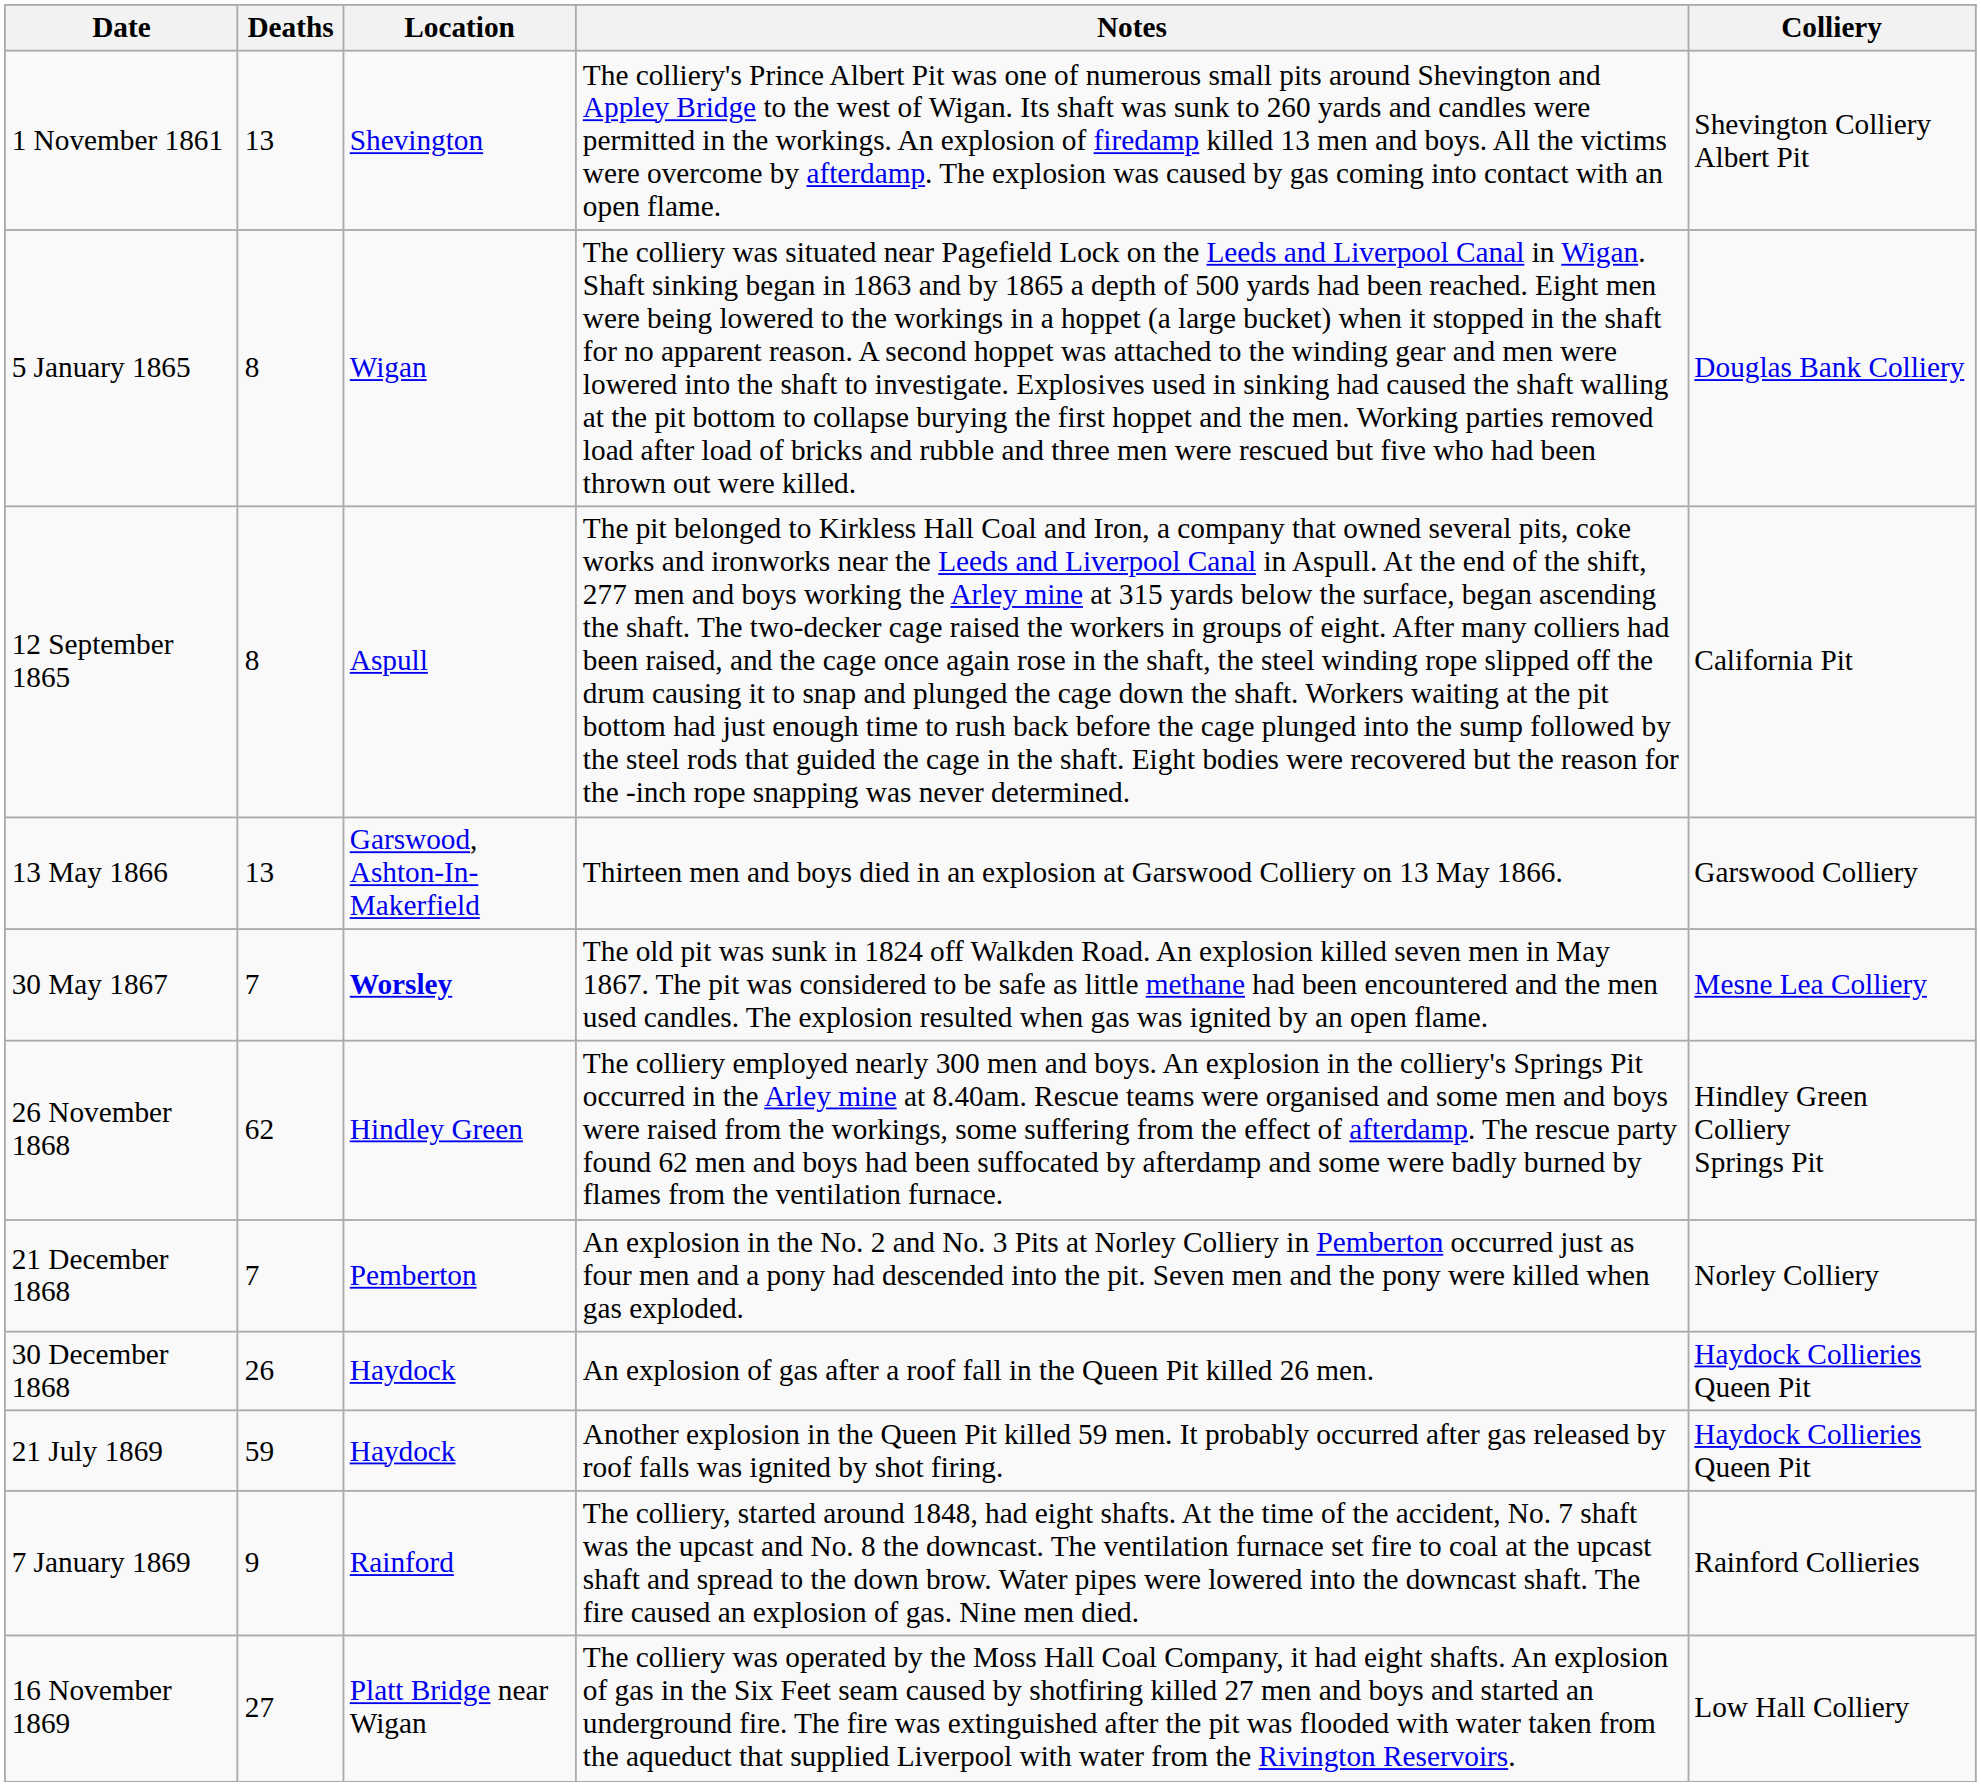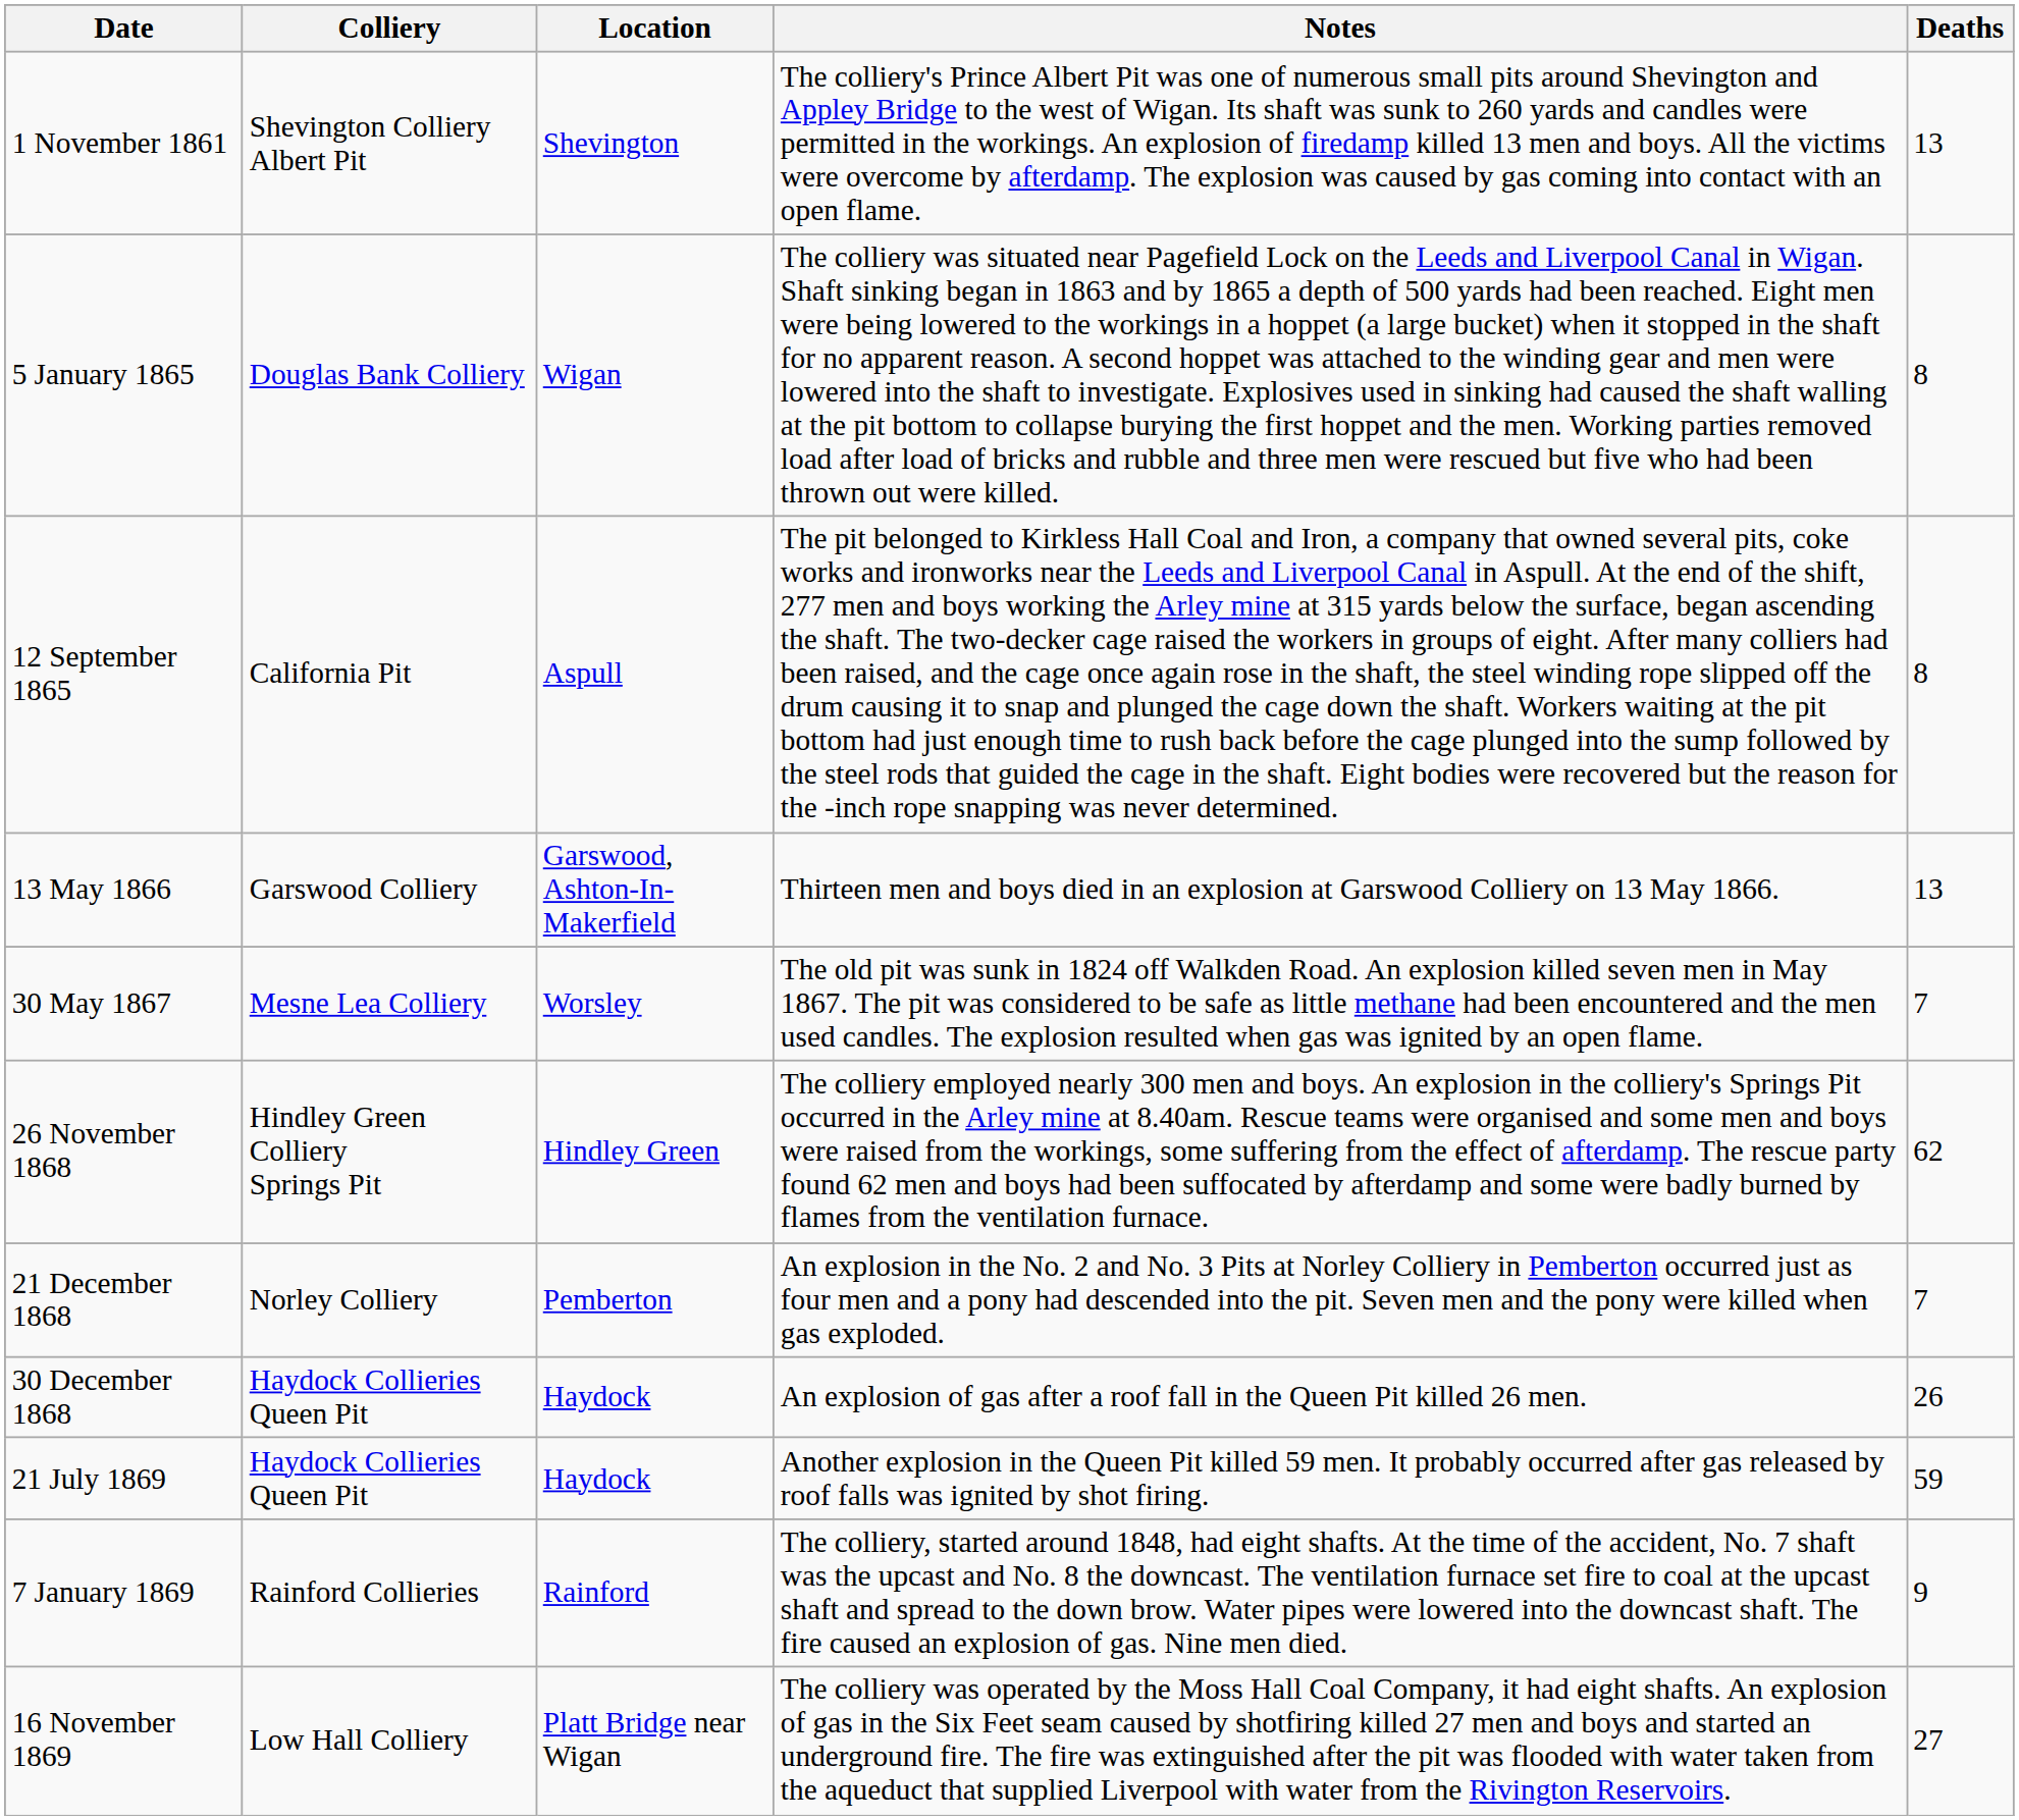columns swapped: Colliery <-> Deaths
30 May 1867 | Location: bold -> normal
